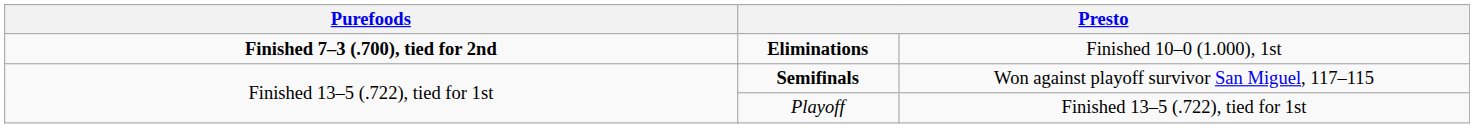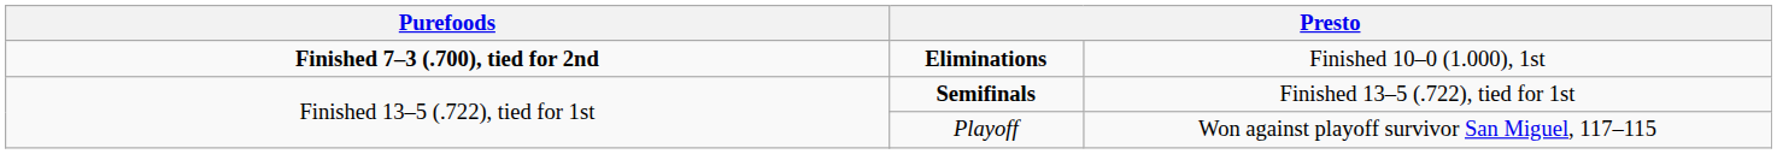Semifinals | column 4: Won against playoff survivor San Miguel, 117–115 -> Finished 13–5 (.722), tied for 1st
Playoff | column 4: Finished 13–5 (.722), tied for 1st -> Won against playoff survivor San Miguel, 117–115
